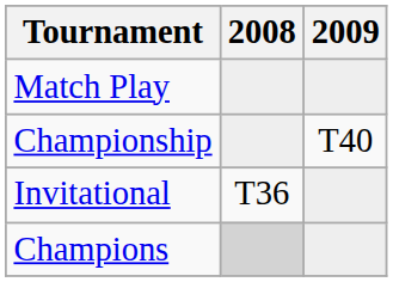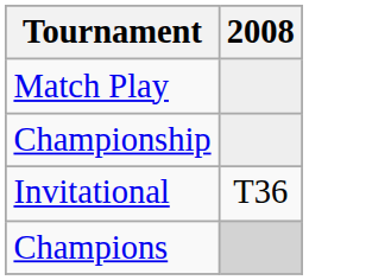- column: 2009 | T40
